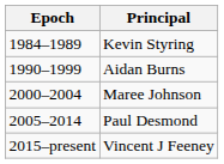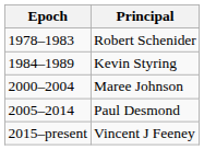+ row: 1978–1983 | Robert Schenider
- row: 1990–1999 | Aidan Burns
